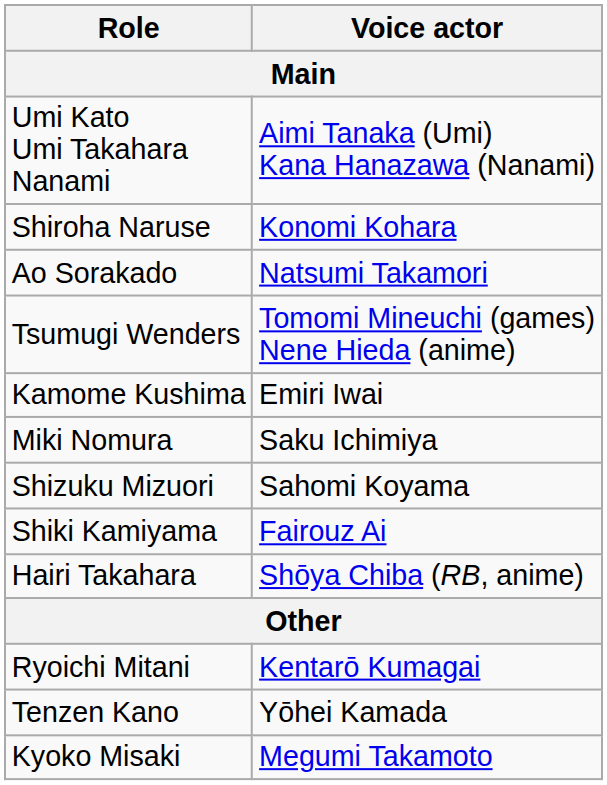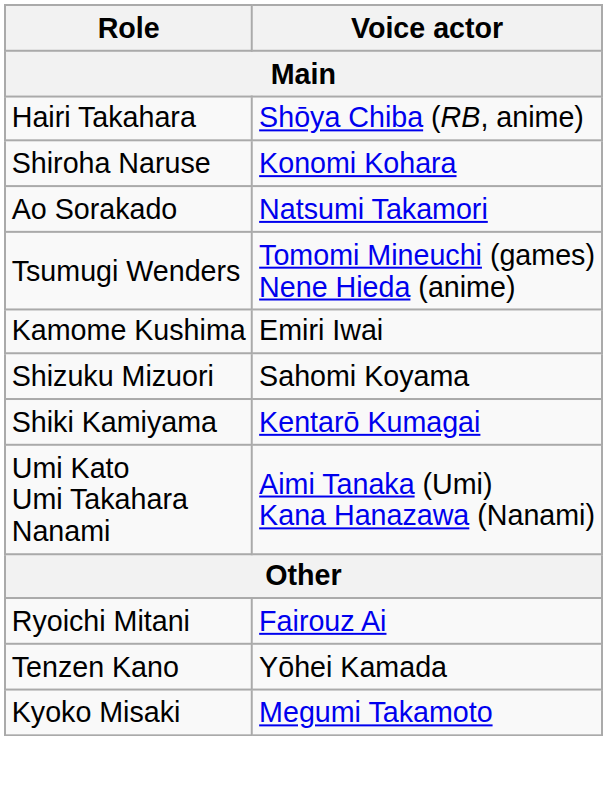rows swapped: Hairi Takahara <-> Umi Kato Umi Takahara Nanami
- row: Miki Nomura | Saku Ichimiya
Shiki Kamiyama | Voice actor: Fairouz Ai -> Kentarō Kumagai
Ryoichi Mitani | Voice actor: Kentarō Kumagai -> Fairouz Ai
